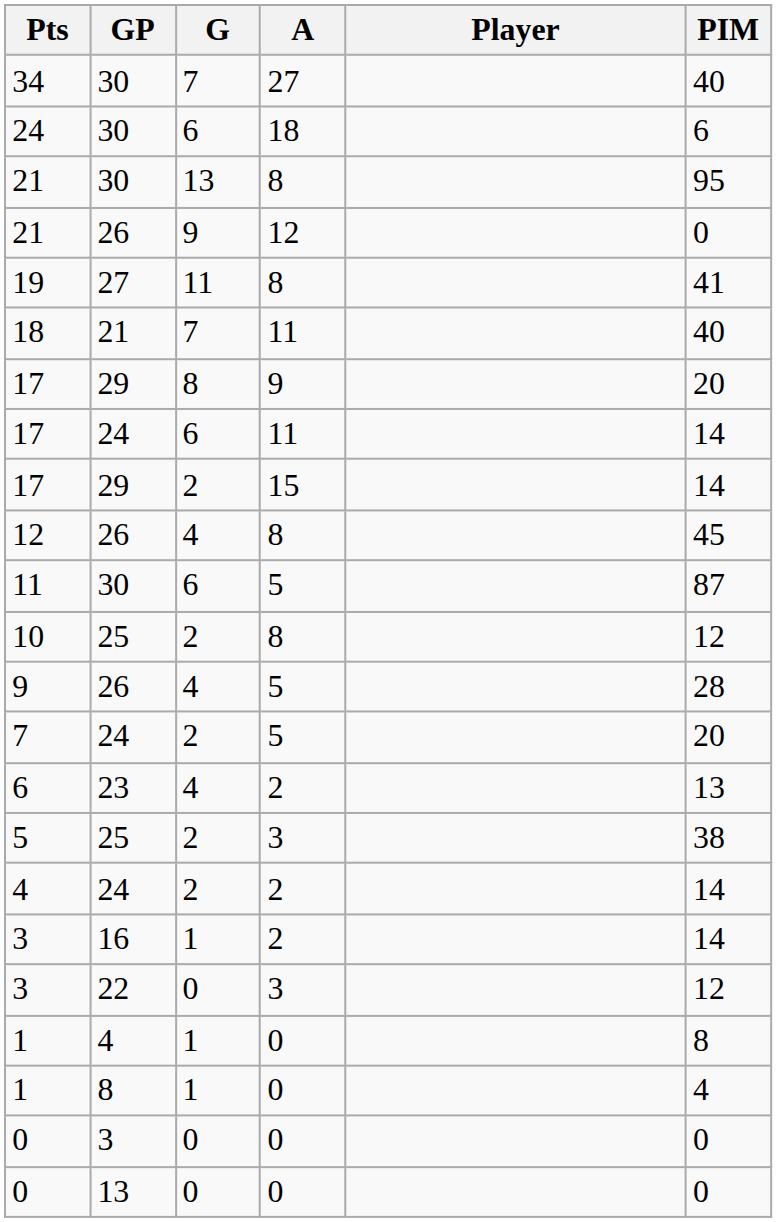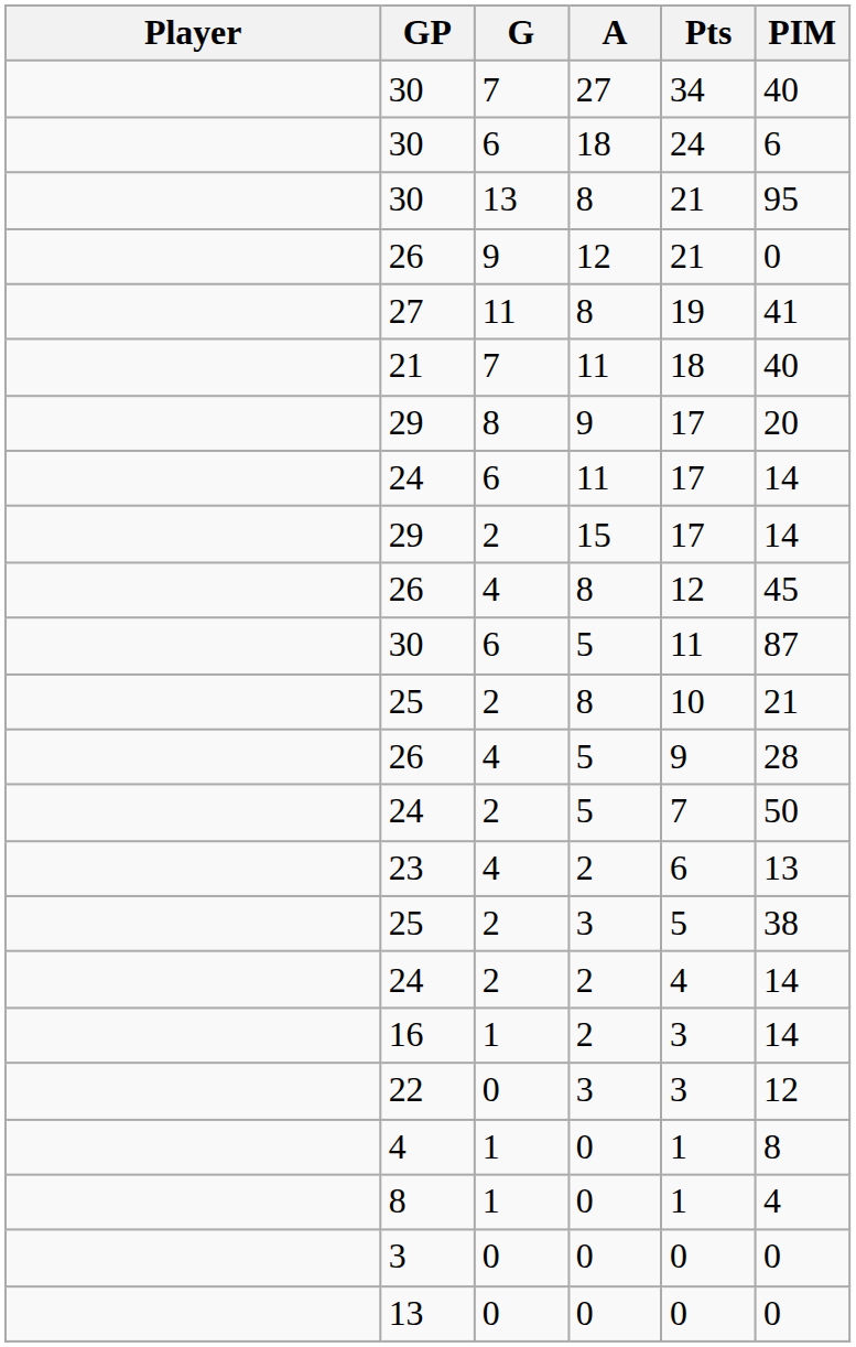columns swapped: Player <-> Pts
25 / 8 | PIM: 12 -> 21
24 / 5 | PIM: 20 -> 50
